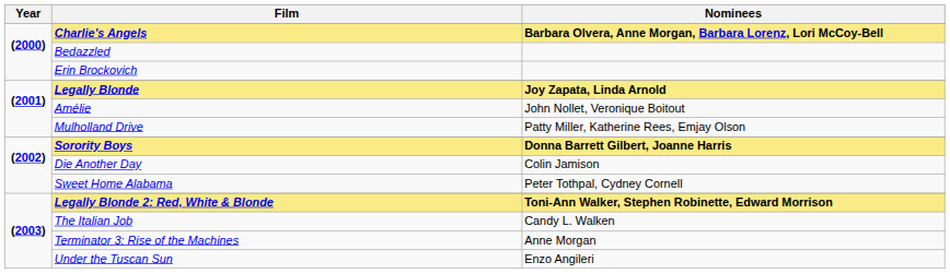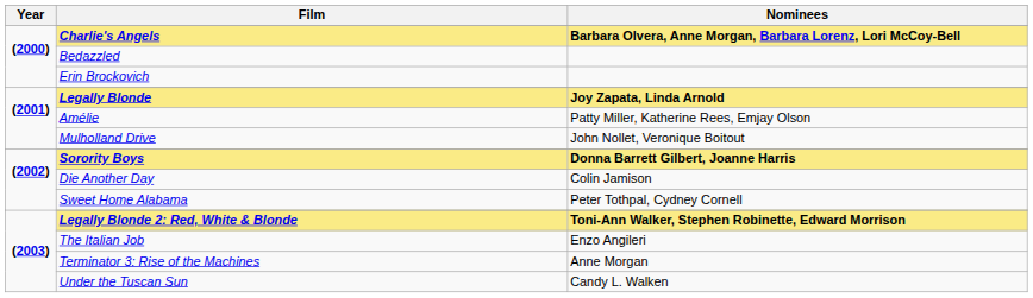Amélie | Nominees: John Nollet, Veronique Boitout -> Patty Miller, Katherine Rees, Emjay Olson
Mulholland Drive | Nominees: Patty Miller, Katherine Rees, Emjay Olson -> John Nollet, Veronique Boitout
The Italian Job | Nominees: Candy L. Walken -> Enzo Angileri
Under the Tuscan Sun | Nominees: Enzo Angileri -> Candy L. Walken
